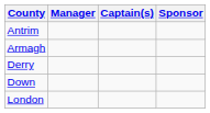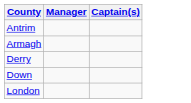- column: Sponsor
